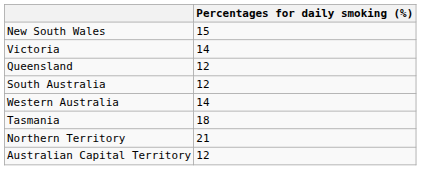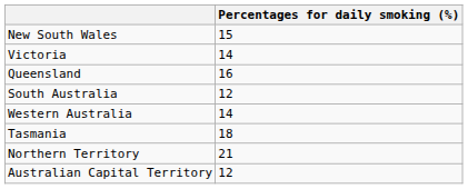Queensland | Percentages for daily smoking (%): 12 -> 16
